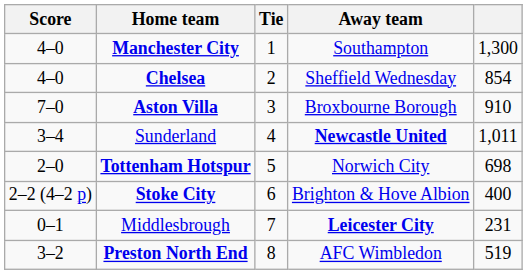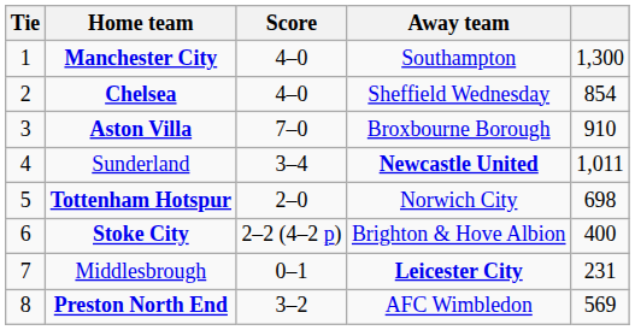columns swapped: Tie <-> Score
Preston North End | column 5: 519 -> 569
